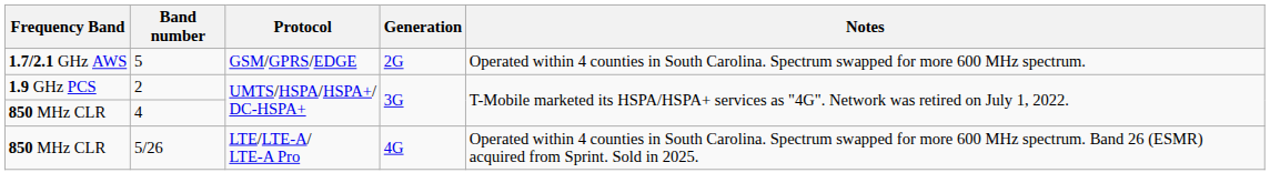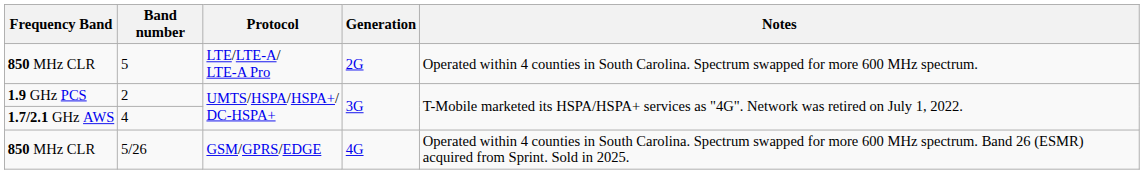5 | Frequency Band: 1.7/2.1 GHz AWS -> 850 MHz CLR
5 | Protocol: GSM/GPRS/EDGE -> LTE/LTE-A/ LTE-A Pro
4 | Frequency Band: 850 MHz CLR -> 1.7/2.1 GHz AWS
5/26 | Protocol: LTE/LTE-A/ LTE-A Pro -> GSM/GPRS/EDGE
